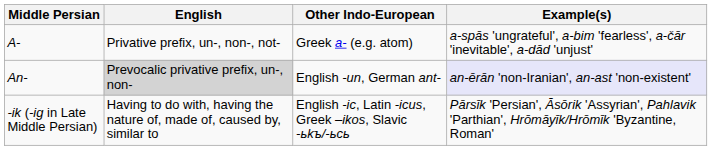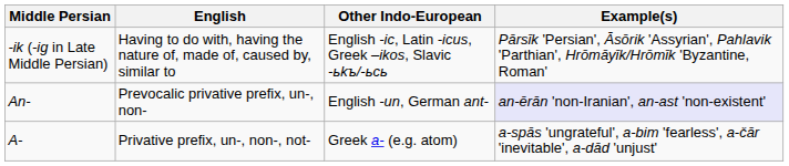rows swapped: A- <-> -ik (-ig in Late Middle Persian)
An- | English: lightgrey background -> no background
